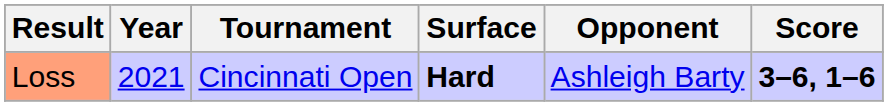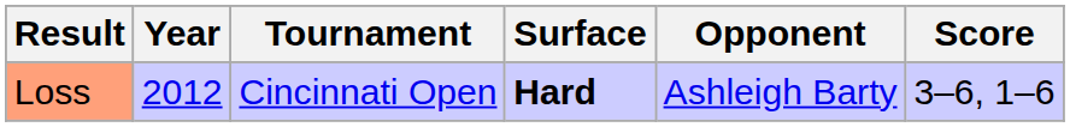Loss | Year: 2021 -> 2012
Loss | Score: bold -> normal
